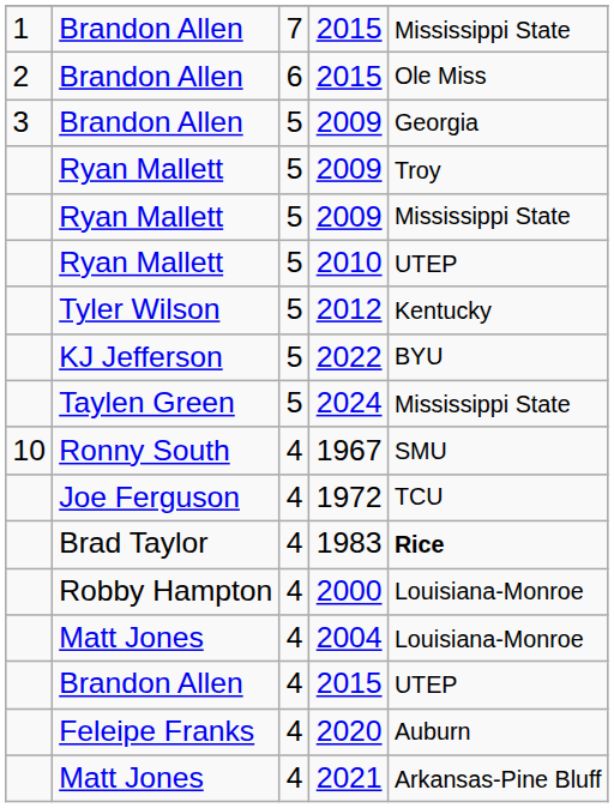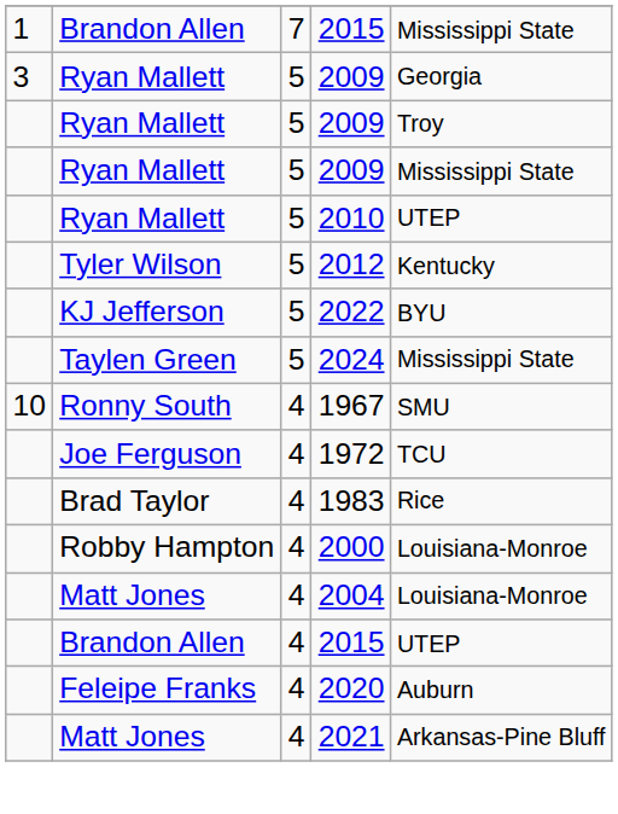- row: 2 | Brandon Allen | 6 | 2015 | Ole Miss
3 / 2009 | column 2: Brandon Allen -> Ryan Mallett
1983 | column 5: bold -> normal
